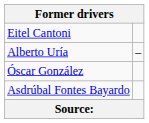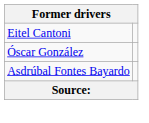- row: Alberto Uría | –
